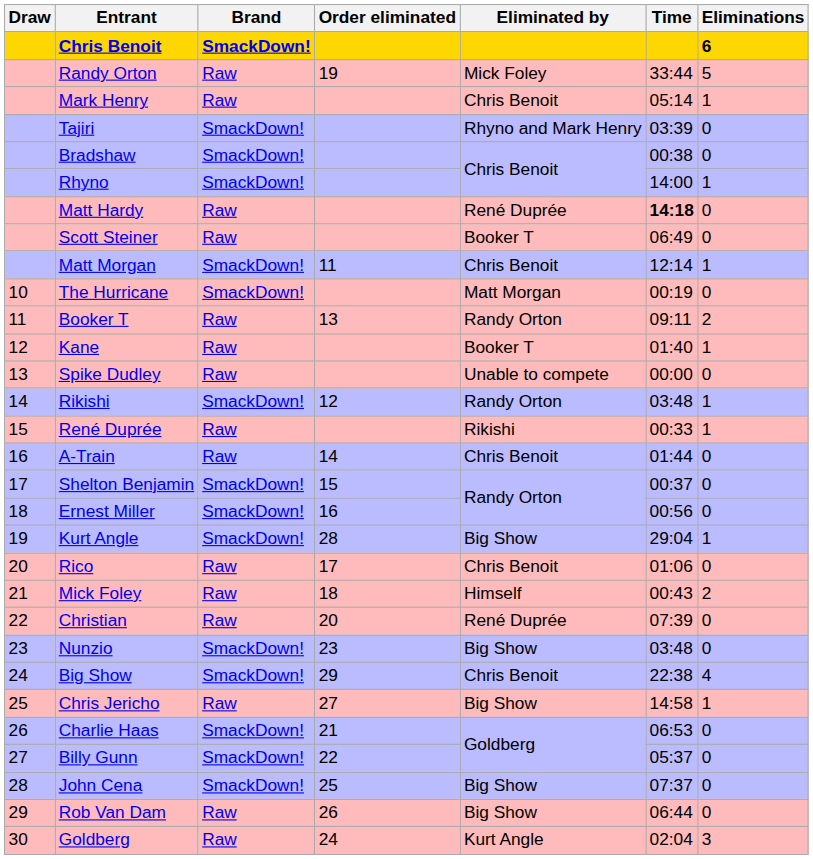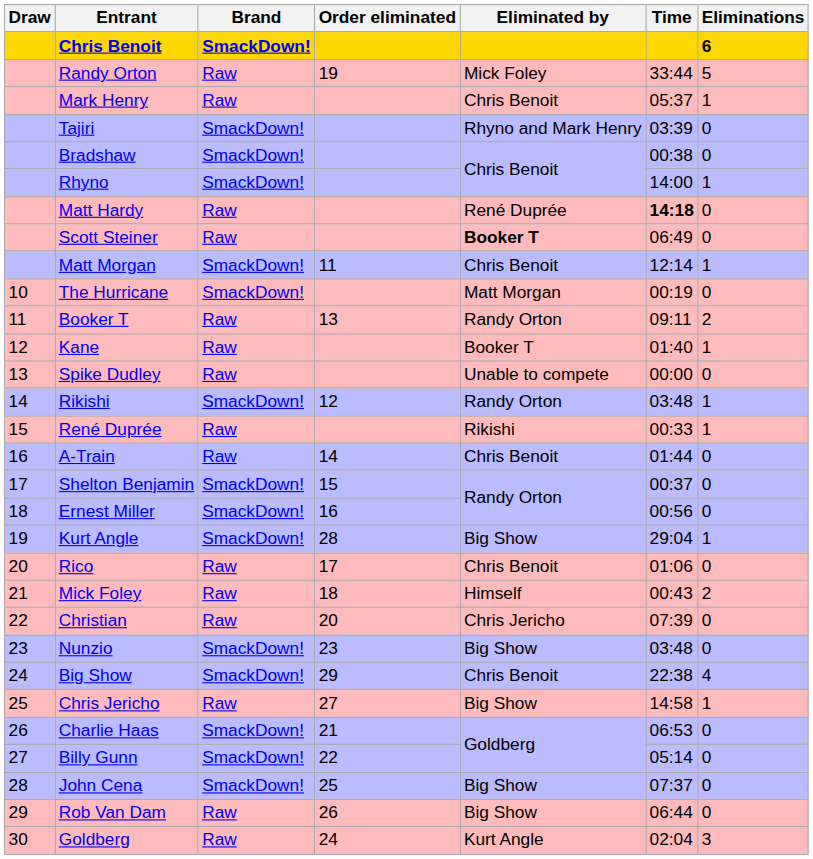Mark Henry | Time: 05:14 -> 05:37
Scott Steiner | Eliminated by: normal -> bold
Christian | Eliminated by: René Duprée -> Chris Jericho
Billy Gunn | Time: 05:37 -> 05:14
